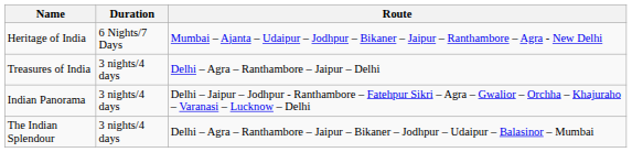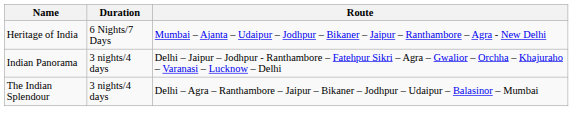- row: Treasures of India | 3 nights/4 days | Delhi – Agra – Ranthambore – Jaipur – Delhi
